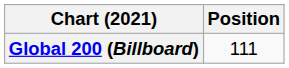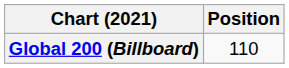Global 200 (Billboard) | Position: 111 -> 110
